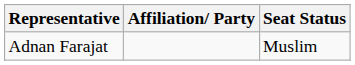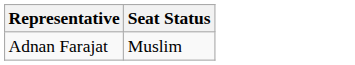- column: Affiliation/ Party
